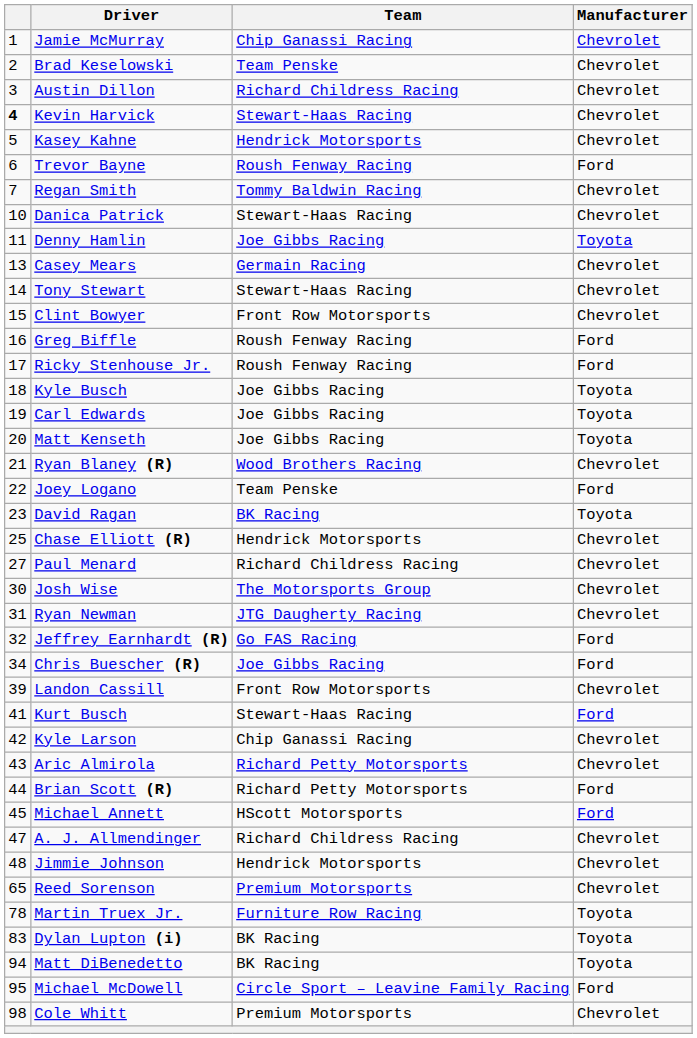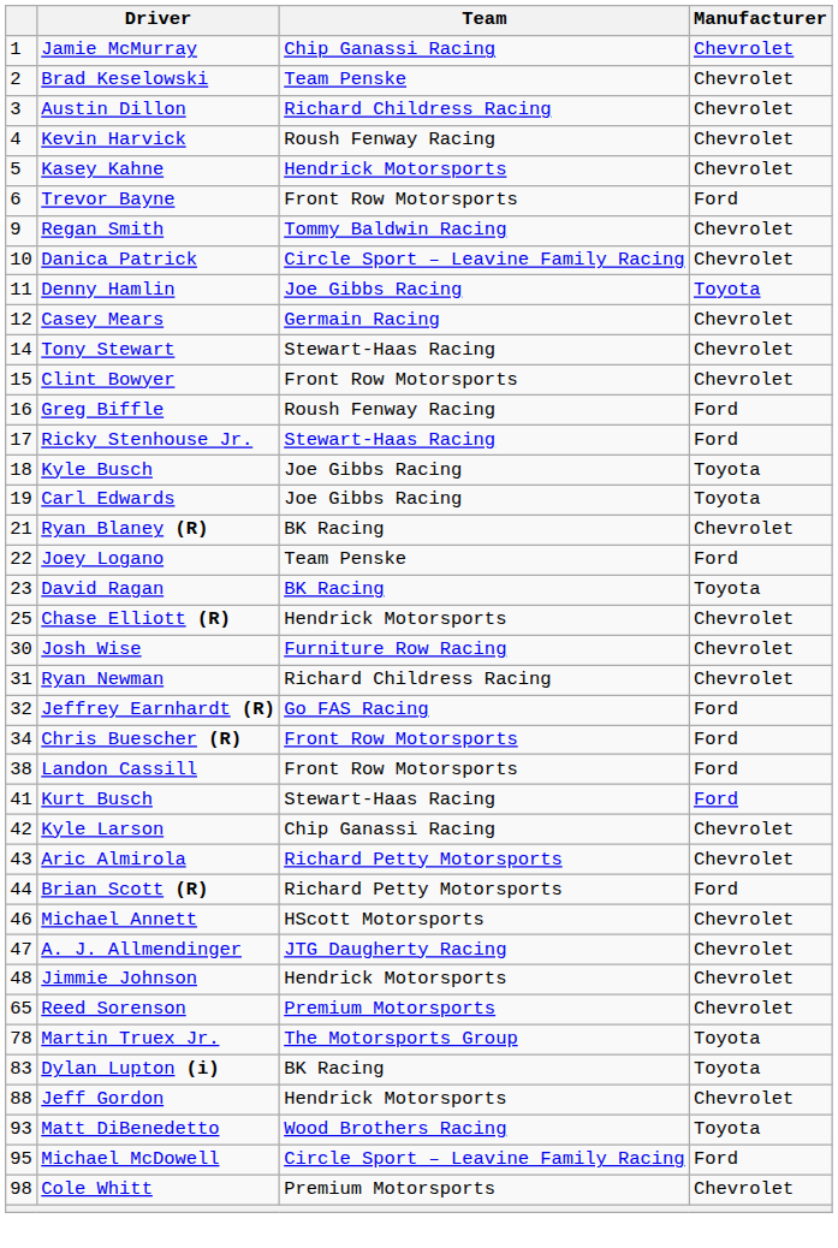Kevin Harvick | column 1: bold -> normal
Kevin Harvick | Team: Stewart-Haas Racing -> Roush Fenway Racing
Trevor Bayne | Team: Roush Fenway Racing -> Front Row Motorsports
Regan Smith | column 1: 7 -> 9
Danica Patrick | Team: Stewart-Haas Racing -> Circle Sport – Leavine Family Racing
Casey Mears | column 1: 13 -> 12
Ricky Stenhouse Jr. | Team: Roush Fenway Racing -> Stewart-Haas Racing
- row: 20 | Matt Kenseth | Joe Gibbs Racing | Toyota
Ryan Blaney (R) | Team: Wood Brothers Racing -> BK Racing
- row: 27 | Paul Menard | Richard Childress Racing | Chevrolet
Josh Wise | Team: The Motorsports Group -> Furniture Row Racing
Ryan Newman | Team: JTG Daugherty Racing -> Richard Childress Racing
Chris Buescher (R) | Team: Joe Gibbs Racing -> Front Row Motorsports
Landon Cassill | column 1: 39 -> 38
Landon Cassill | Manufacturer: Chevrolet -> Ford
Michael Annett | column 1: 45 -> 46
Michael Annett | Manufacturer: Ford -> Chevrolet
A. J. Allmendinger | Team: Richard Childress Racing -> JTG Daugherty Racing
Martin Truex Jr. | Team: Furniture Row Racing -> The Motorsports Group
+ row: 88 | Jeff Gordon | Hendrick Motorsports | Chevrolet
Matt DiBenedetto | column 1: 94 -> 93
Matt DiBenedetto | Team: BK Racing -> Wood Brothers Racing
